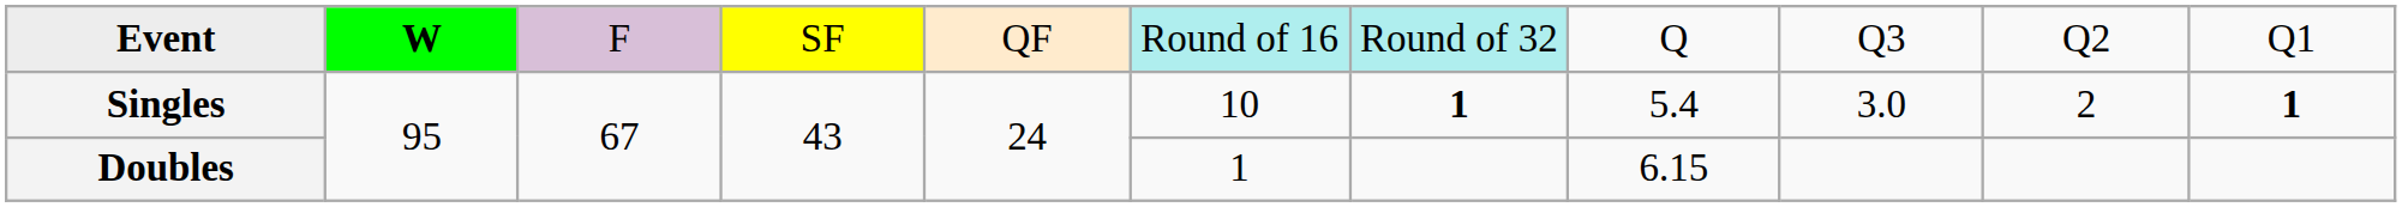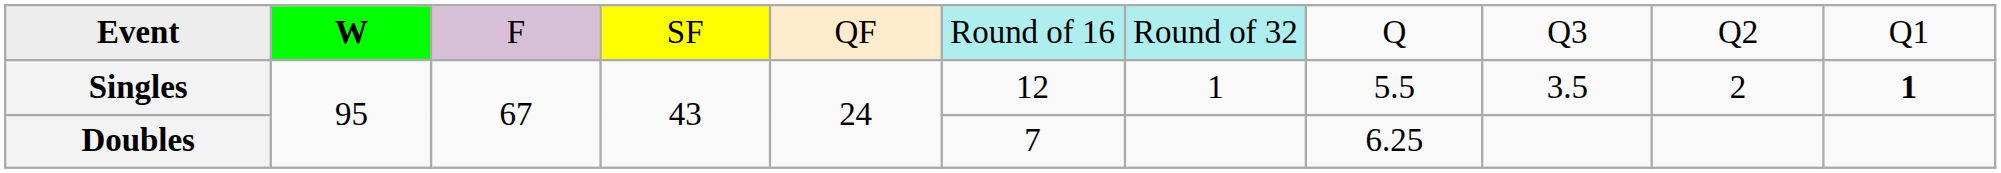Singles | column 6: 10 -> 12
Singles | column 7: bold -> normal
Singles | column 8: 5.4 -> 5.5
Singles | column 9: 3.0 -> 3.5
Doubles | column 6: 1 -> 7
Doubles | column 8: 6.15 -> 6.25
